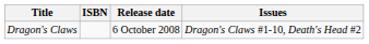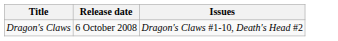- column: ISBN
